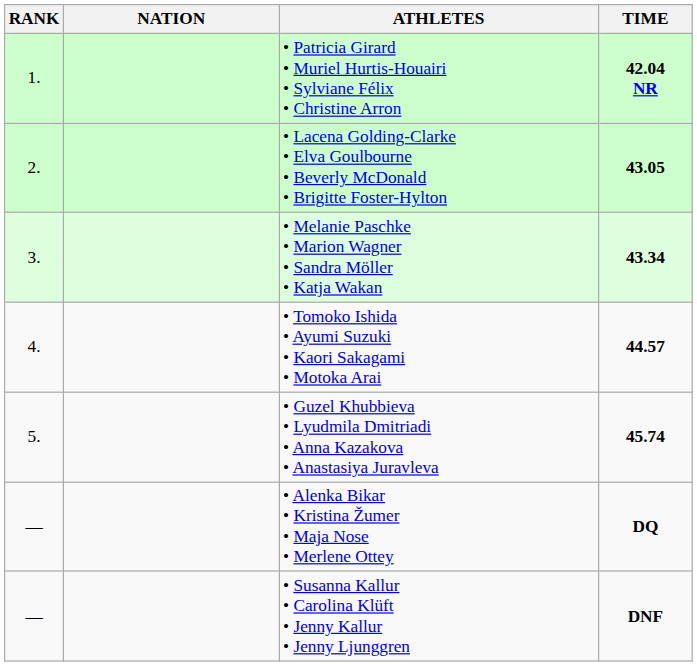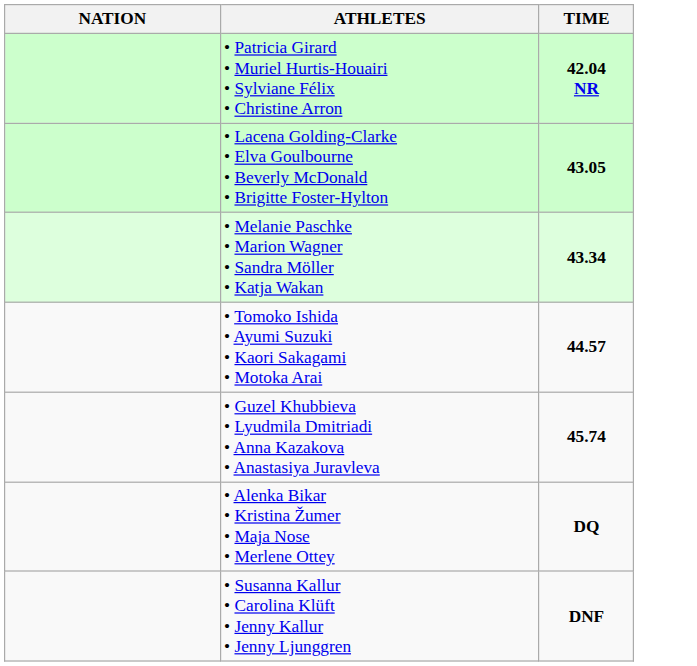- column: RANK | 1. | 2. | 3. | 4. | 5. | — | —
